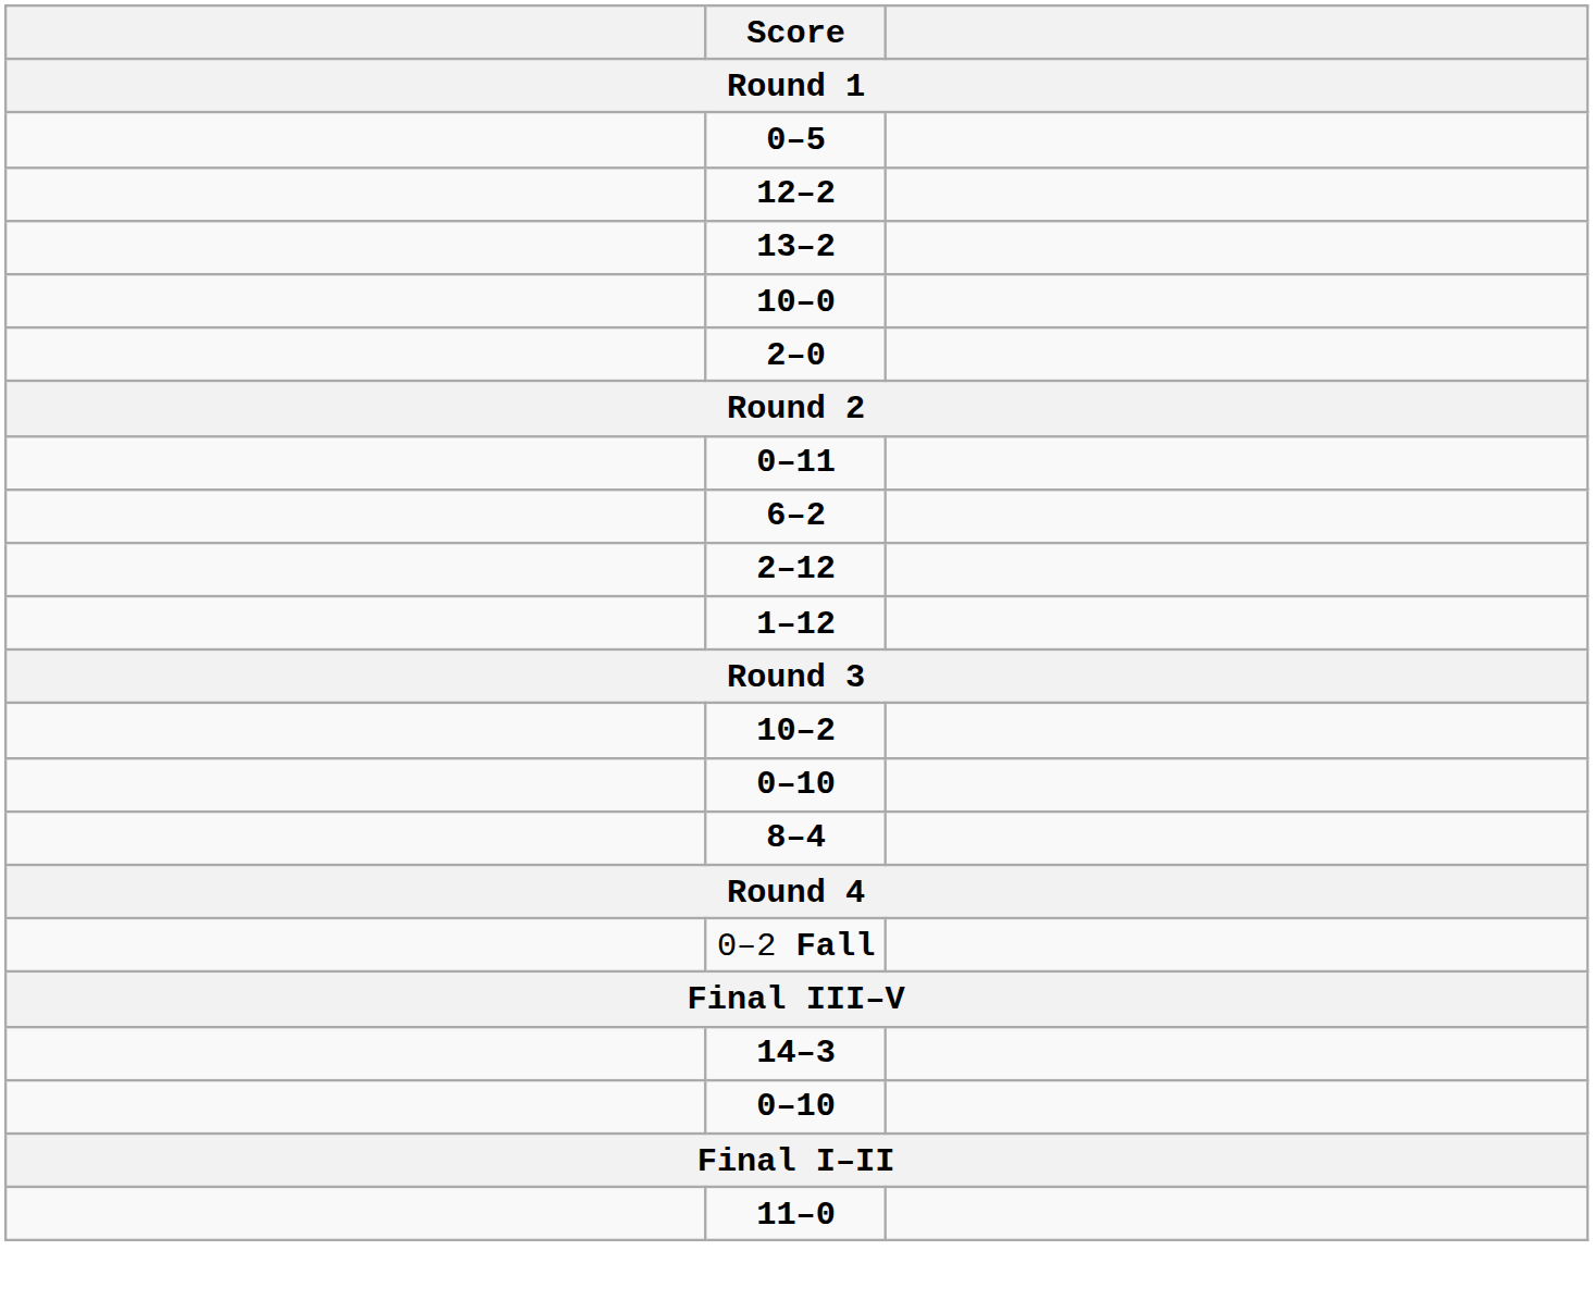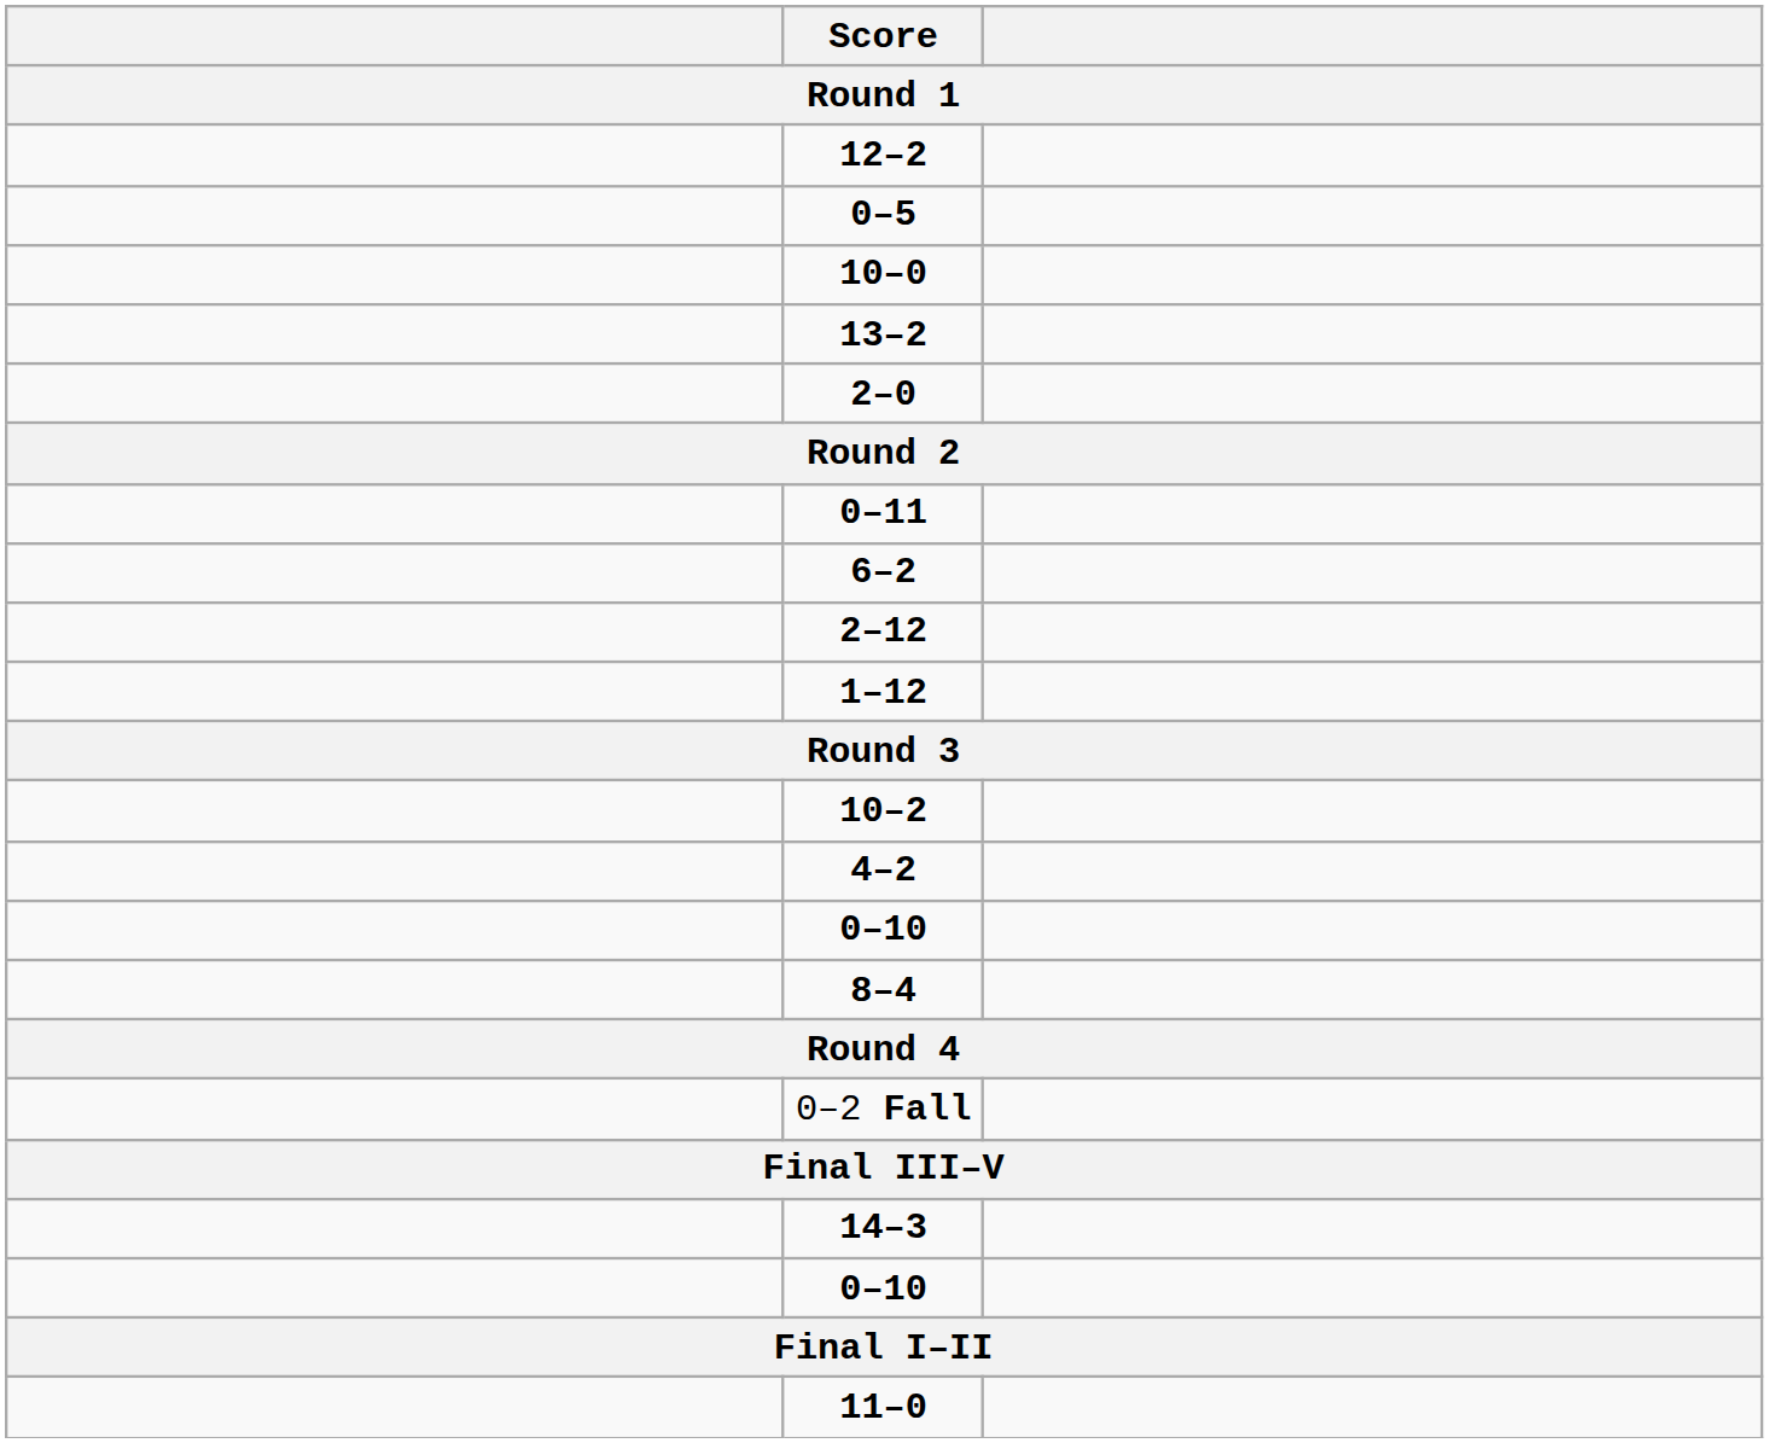rows swapped: 12–2 <-> 0–5
rows swapped: 13–2 <-> 10–0
+ row: 4–2
